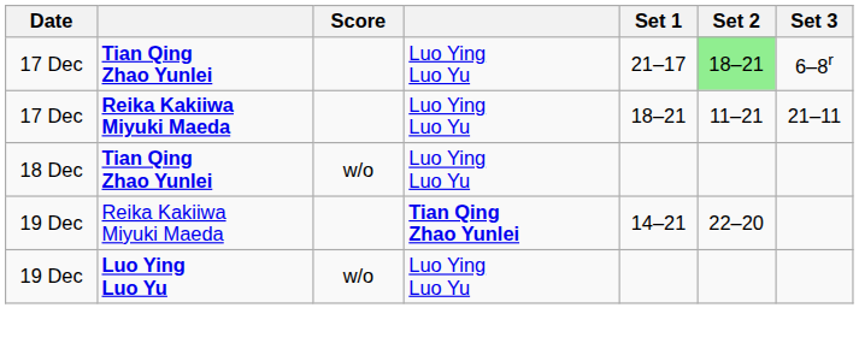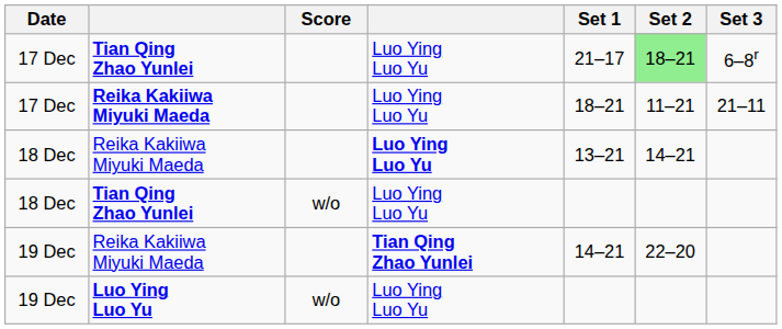+ row: 18 Dec | Reika Kakiiwa Miyuki Maeda | Luo Ying Luo Yu | 13–21 | 14–21
